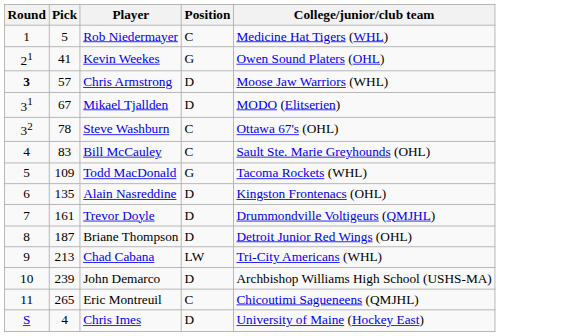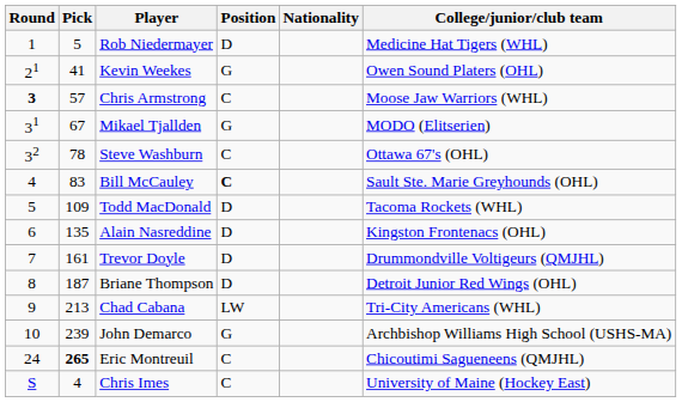+ column: Nationality
Rob Niedermayer | Position: C -> D
Chris Armstrong | Position: D -> C
Mikael Tjallden | Position: D -> G
Bill McCauley | Position: normal -> bold
Todd MacDonald | Position: G -> D
John Demarco | Position: D -> G
Eric Montreuil | Round: 11 -> 24
Eric Montreuil | Pick: normal -> bold
Chris Imes | Position: D -> C
